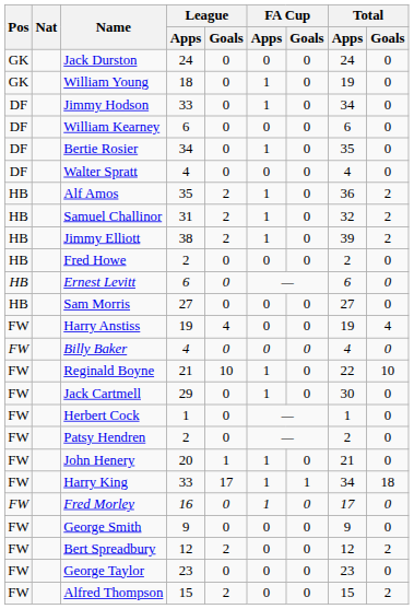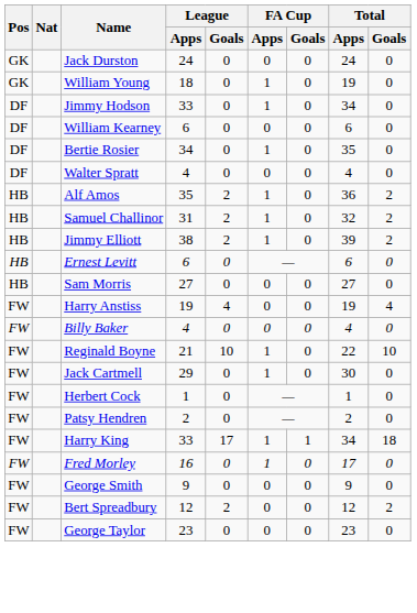- row: HB | Fred Howe | 2 | 0 | 0 | 0 | 2 | 0
- row: FW | John Henery | 20 | 1 | 1 | 0 | 21 | 0
- row: FW | Alfred Thompson | 15 | 2 | 0 | 0 | 15 | 2
